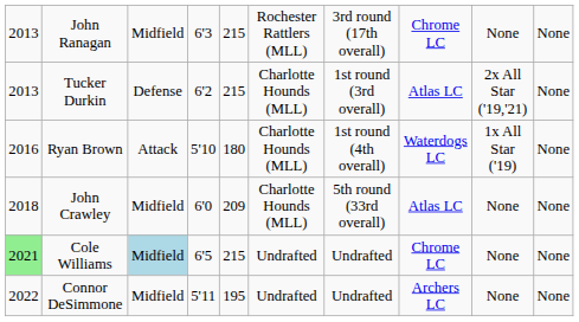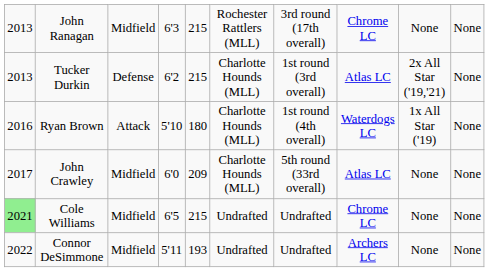John Crawley | column 1: 2018 -> 2017
Cole Williams | column 3: lightblue background -> no background
Connor DeSimmone | column 5: 195 -> 193
